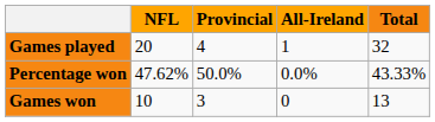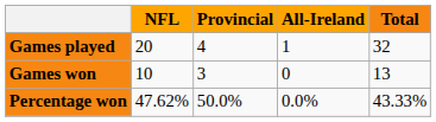rows swapped: Games won <-> Percentage won
